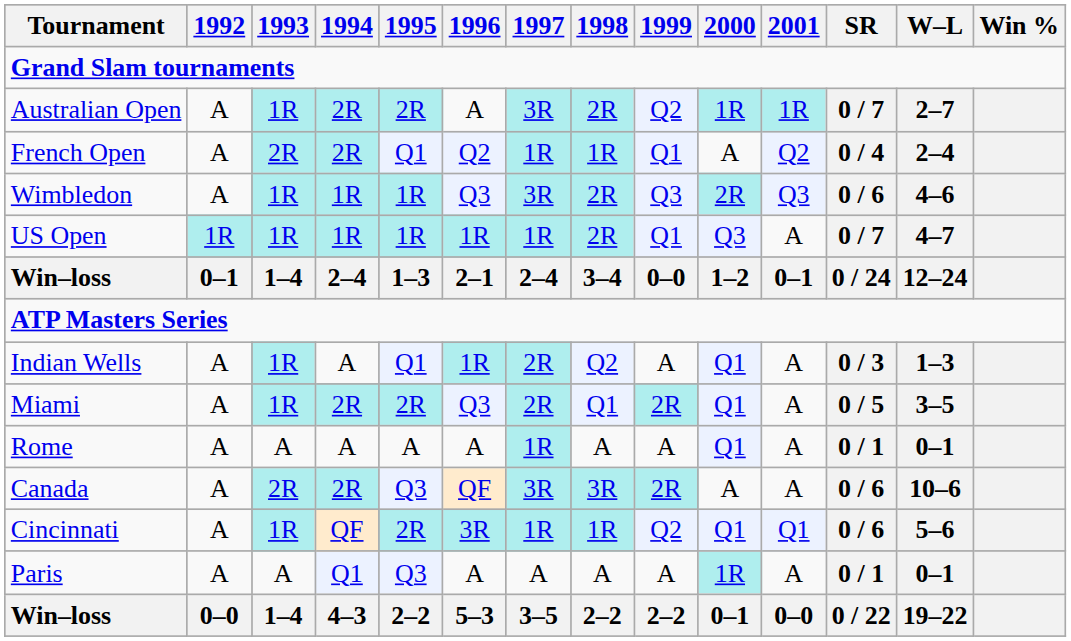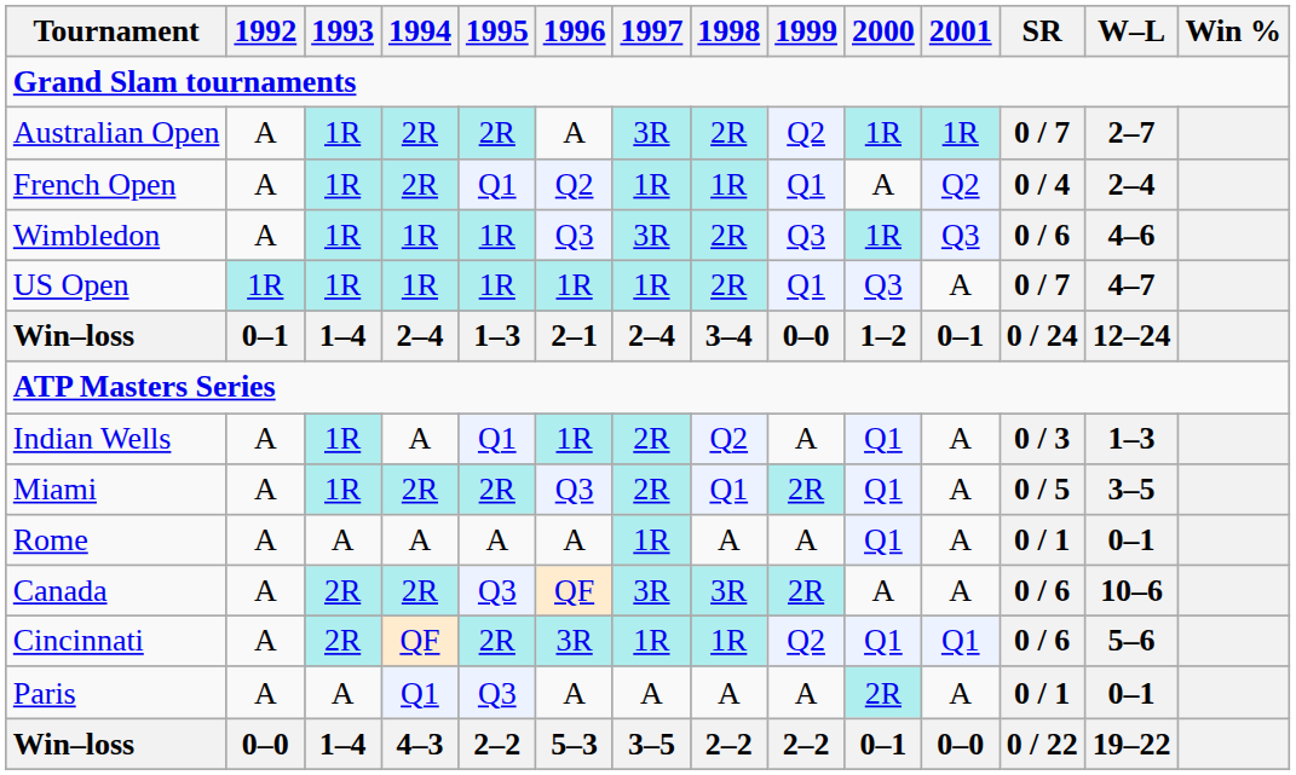French Open | 1993: 2R -> 1R
Wimbledon | 2000: 2R -> 1R
Cincinnati | 1993: 1R -> 2R
Paris | 2000: 1R -> 2R
